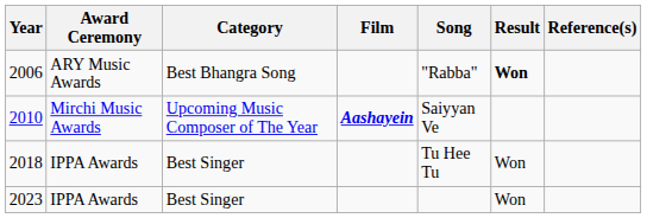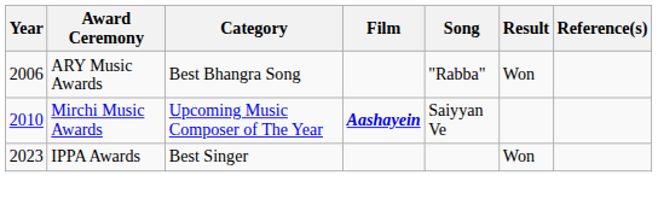2006 | Result: bold -> normal
- row: 2018 | IPPA Awards | Best Singer | Tu Hee Tu | Won
